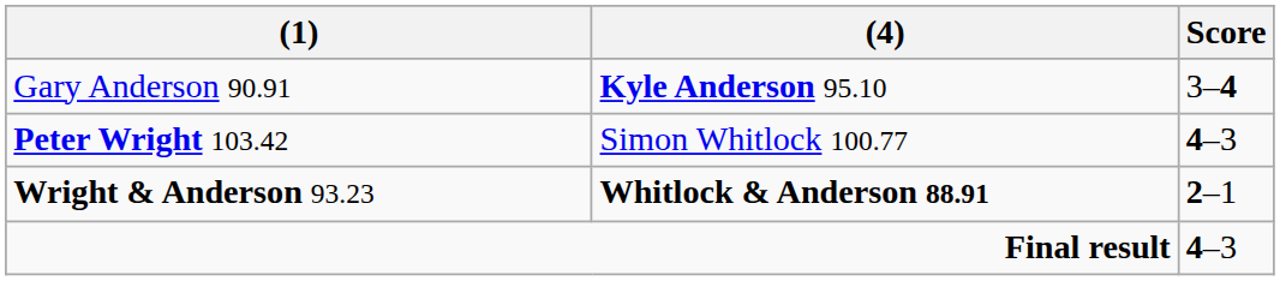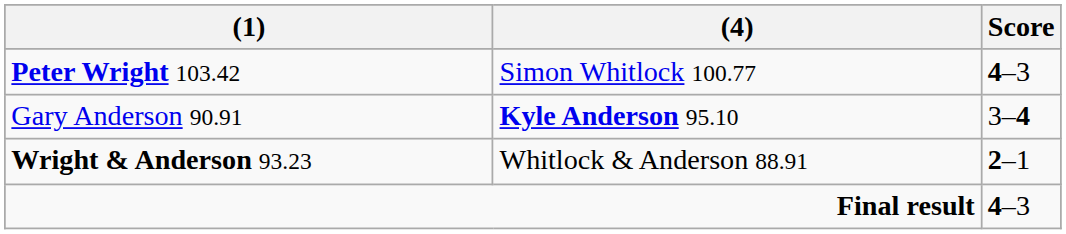rows swapped: Peter Wright 103.42 <-> Gary Anderson 90.91
Wright & Anderson 93.23 | (4): bold -> normal
